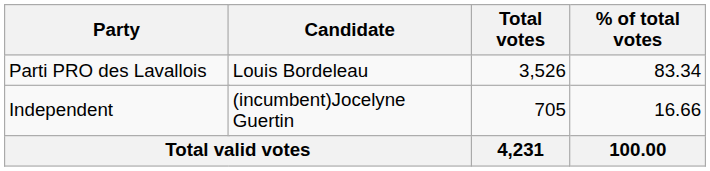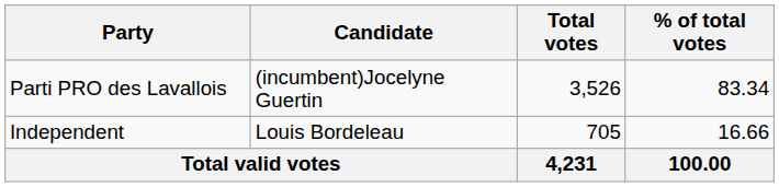Parti PRO des Lavallois | Candidate: Louis Bordeleau -> (incumbent)Jocelyne Guertin
Independent | Candidate: (incumbent)Jocelyne Guertin -> Louis Bordeleau
